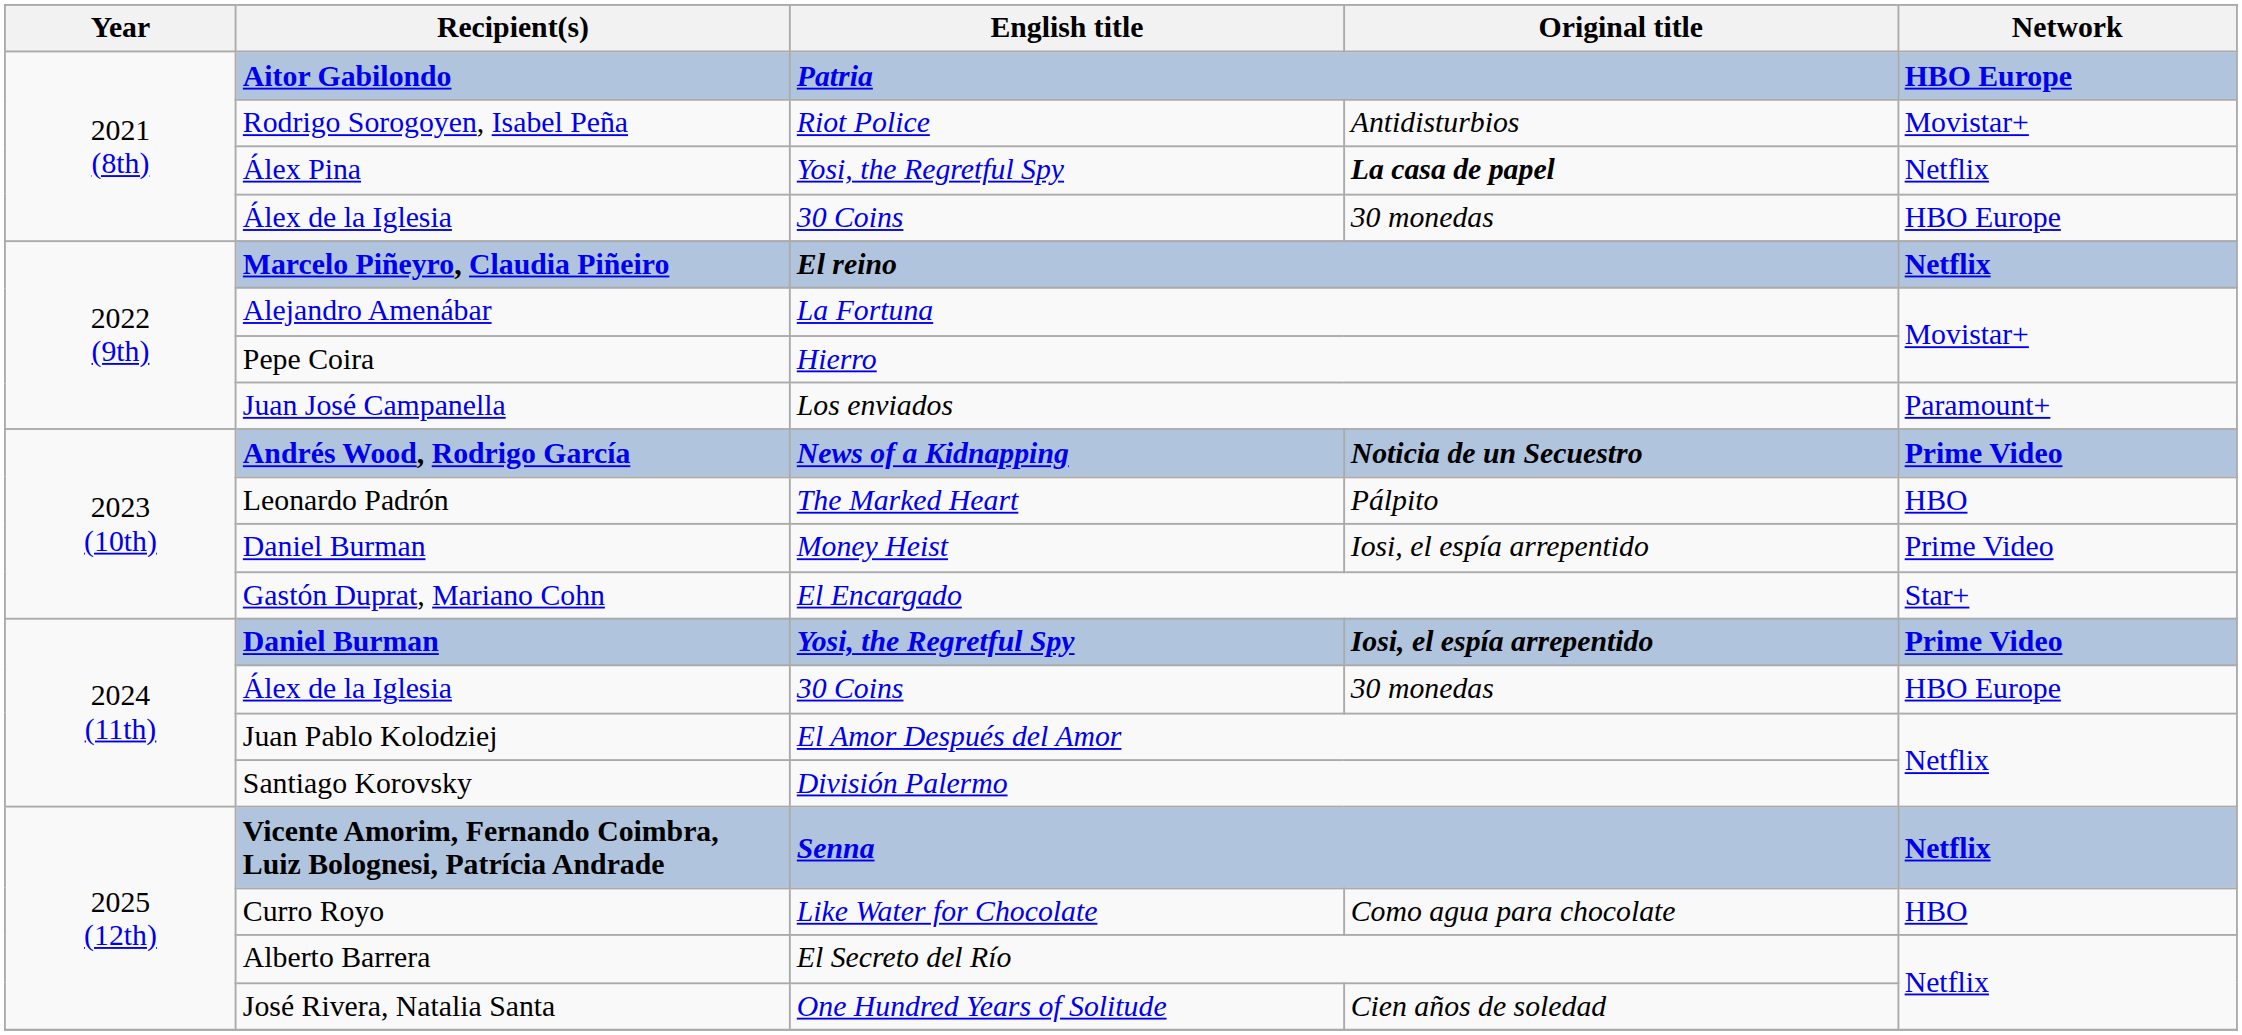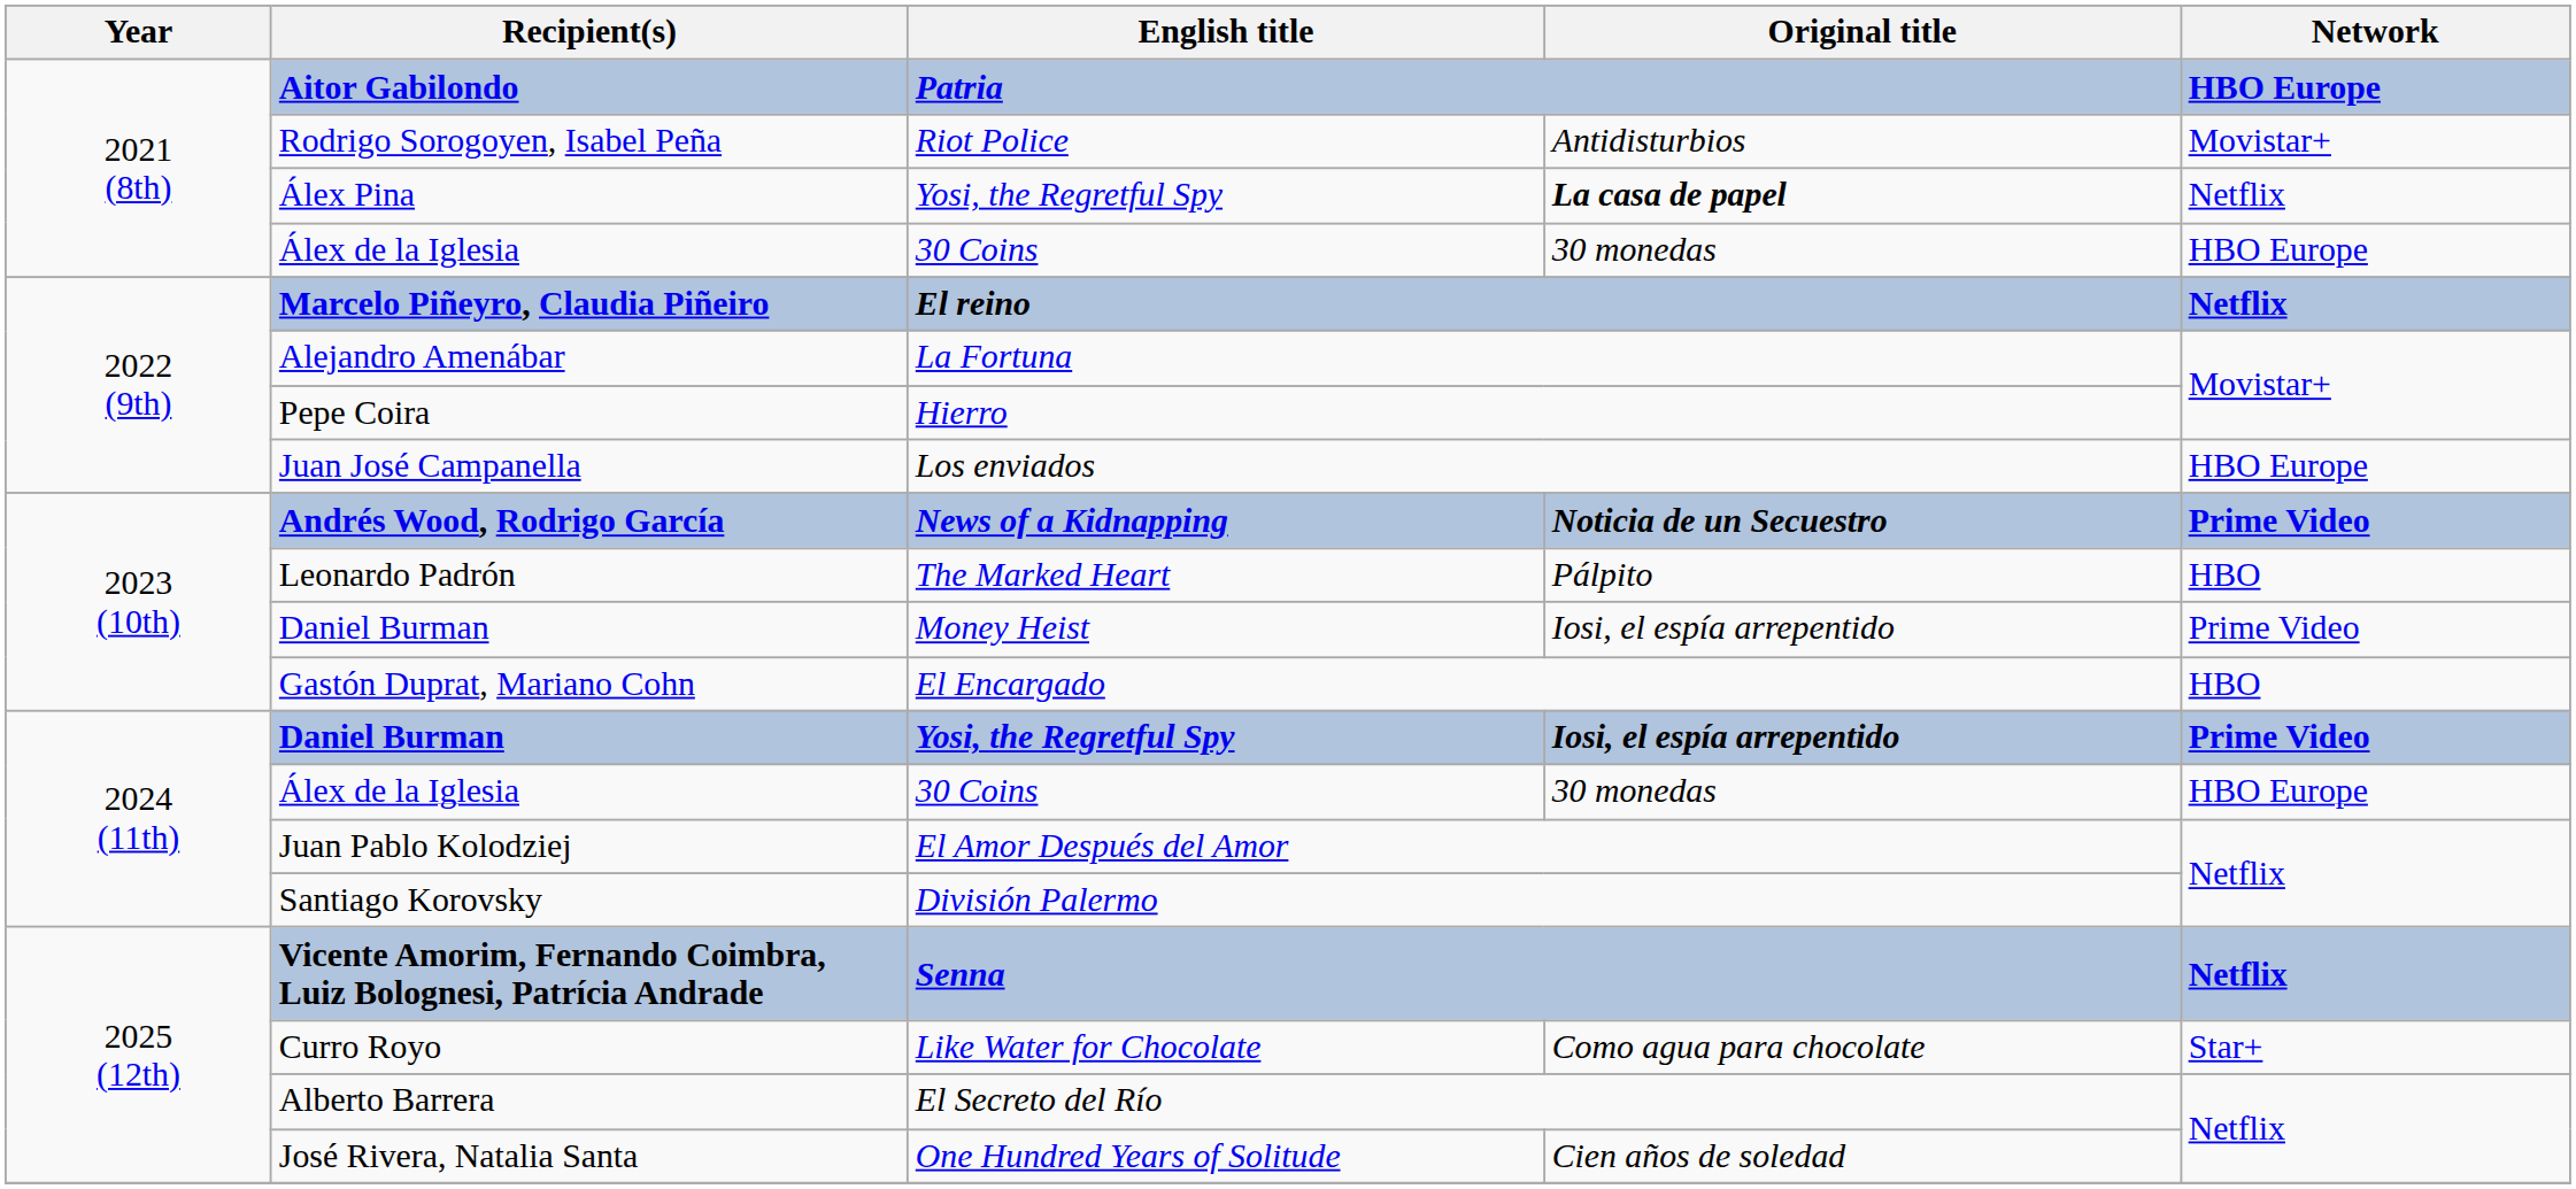Juan José Campanella | Network: Paramount+ -> HBO Europe
Gastón Duprat, Mariano Cohn | Network: Star+ -> HBO
Curro Royo | Network: HBO -> Star+
